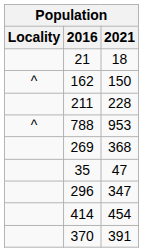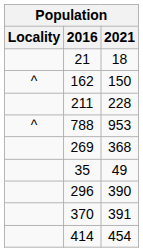35 | 2021: 47 -> 49
296 | 2021: 347 -> 390
rows swapped: 414 <-> 370
